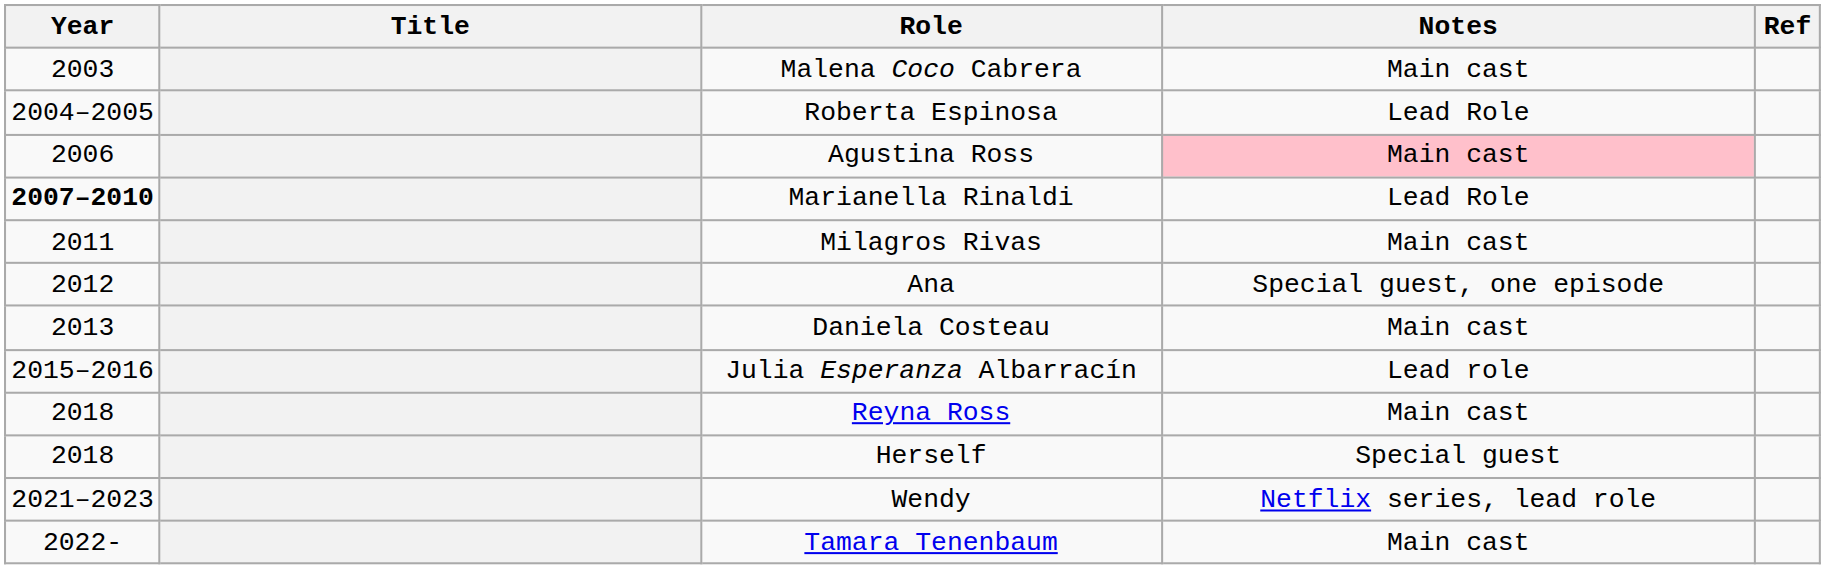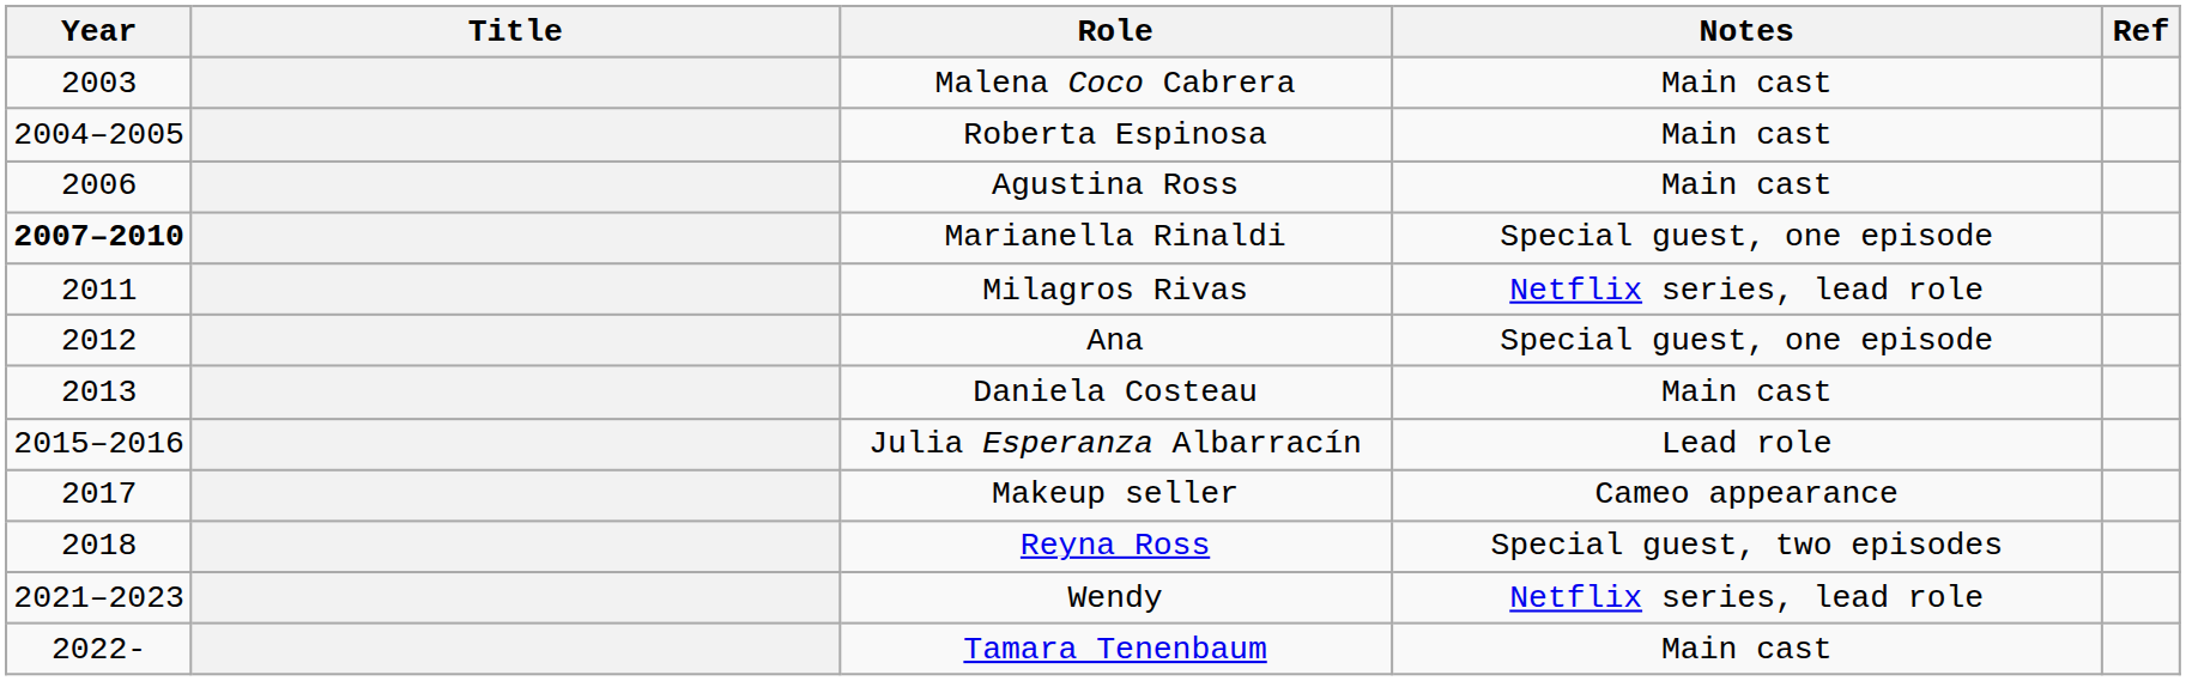Roberta Espinosa | Notes: Lead Role -> Main cast
Agustina Ross | Notes: pink background -> no background
Marianella Rinaldi | Notes: Lead Role -> Special guest, one episode
Milagros Rivas | Notes: Main cast -> Netflix series, lead role
+ row: 2017 | Makeup seller | Cameo appearance
Reyna Ross | Notes: Main cast -> Special guest, two episodes
- row: 2018 | Herself | Special guest
